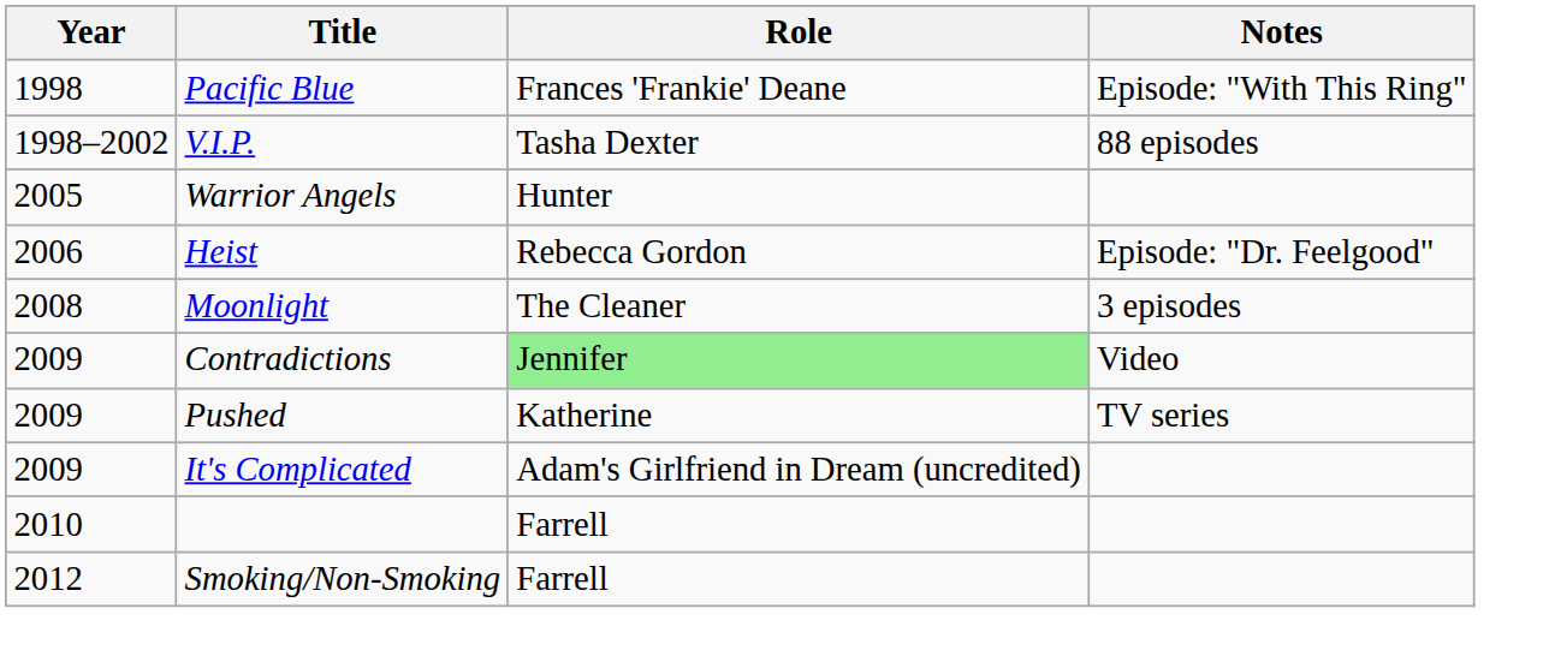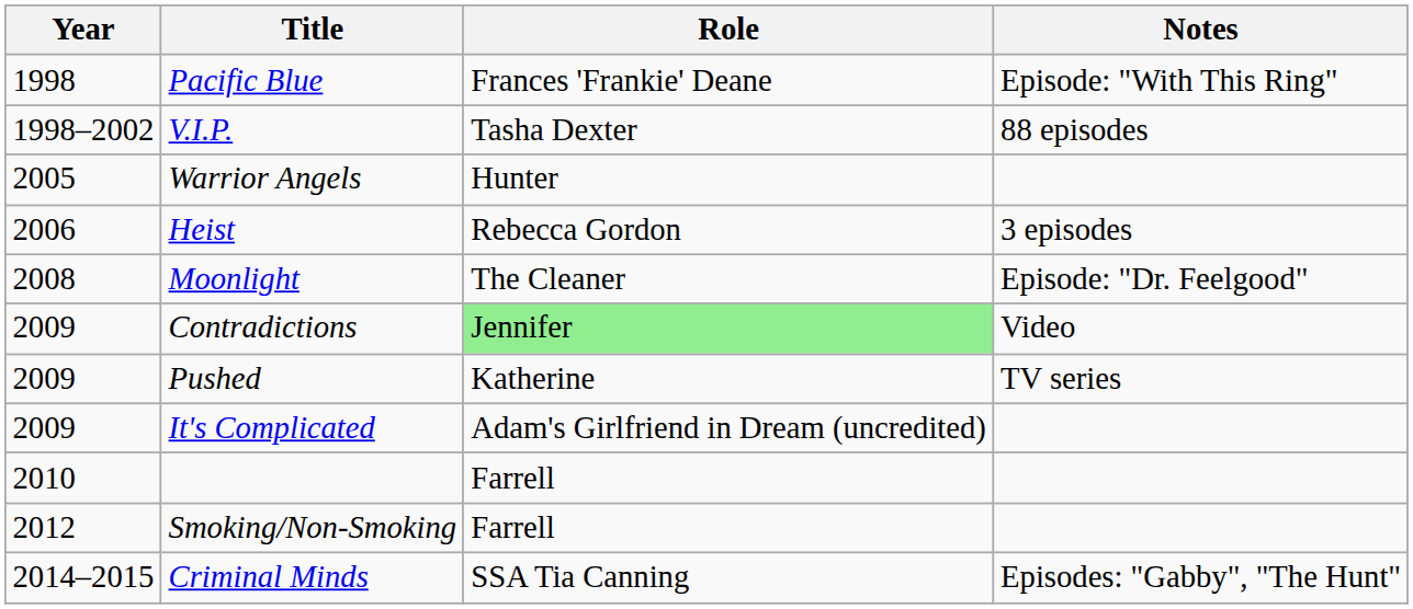Heist | Notes: Episode: "Dr. Feelgood" -> 3 episodes
Moonlight | Notes: 3 episodes -> Episode: "Dr. Feelgood"
+ row: 2014–2015 | Criminal Minds | SSA Tia Canning | Episodes: "Gabby", "The Hunt"
